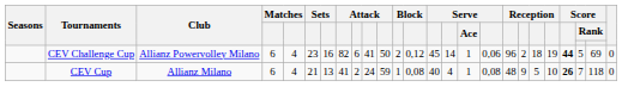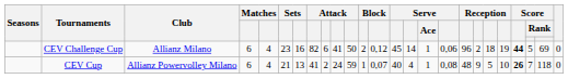CEV Challenge Cup | Club: Allianz Powervolley Milano -> Allianz Milano
CEV Cup | Club: Allianz Milano -> Allianz Powervolley Milano
CEV Cup | column 13: 0,08 -> 0,07
